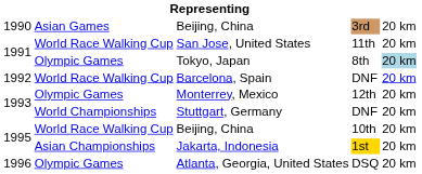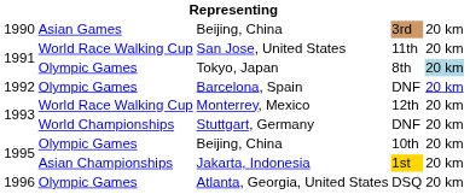Barcelona, Spain | column 2: World Race Walking Cup -> Olympic Games
Monterrey, Mexico | column 2: Olympic Games -> World Race Walking Cup
Beijing, China / 10th | column 2: World Race Walking Cup -> Olympic Games
